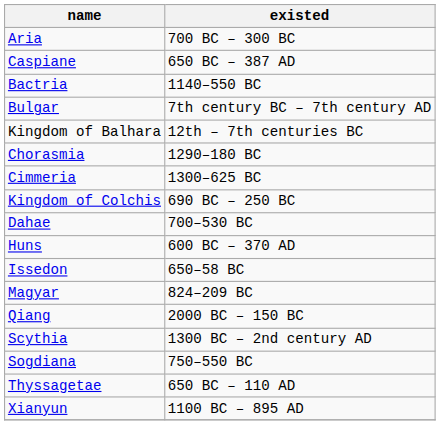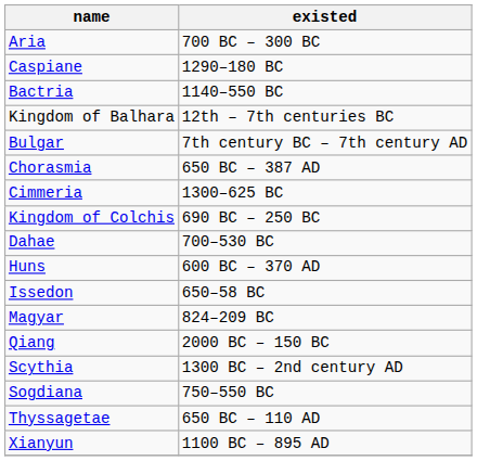Caspiane | existed: 650 BC – 387 AD -> 1290–180 BC
rows swapped: Kingdom of Balhara <-> Bulgar
Chorasmia | existed: 1290–180 BC -> 650 BC – 387 AD
